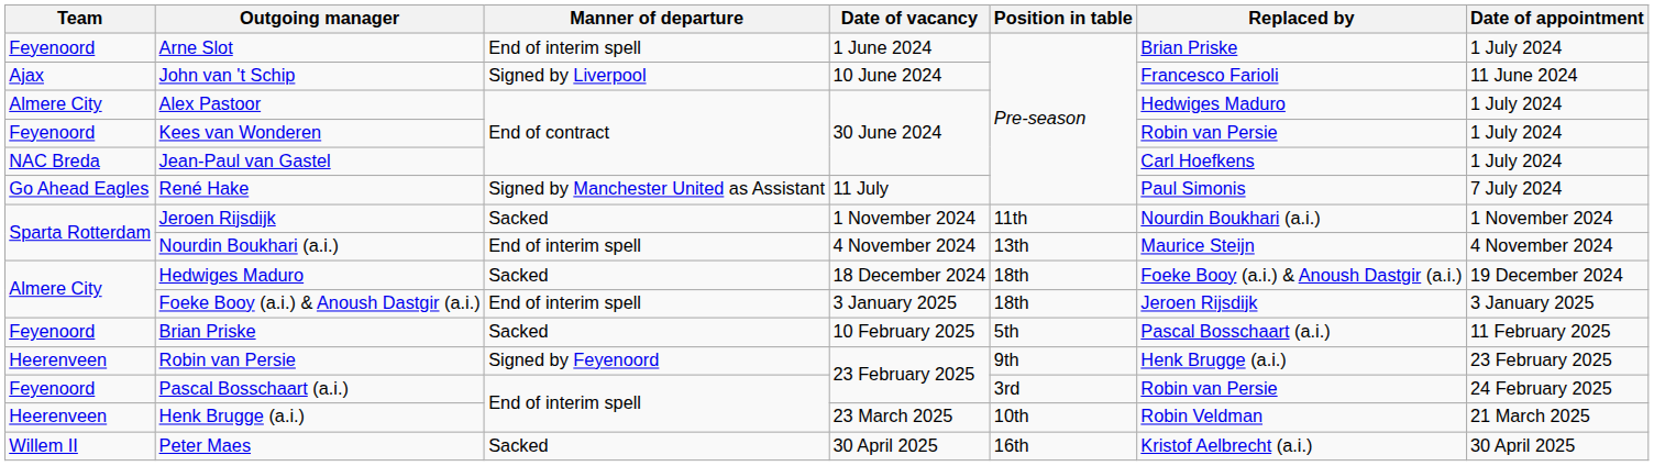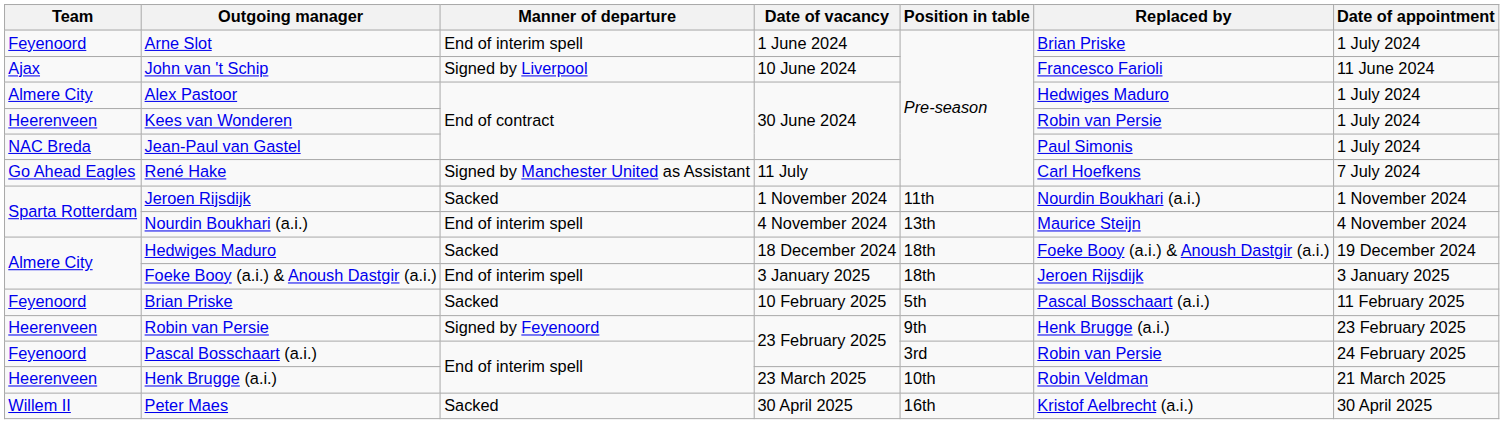Kees van Wonderen | Team: Feyenoord -> Heerenveen
Jean-Paul van Gastel | Replaced by: Carl Hoefkens -> Paul Simonis
René Hake | Replaced by: Paul Simonis -> Carl Hoefkens
